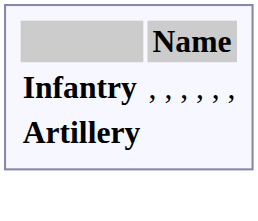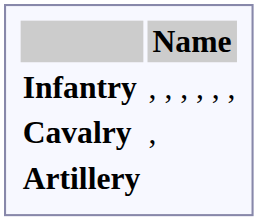+ row: Cavalry | ,
